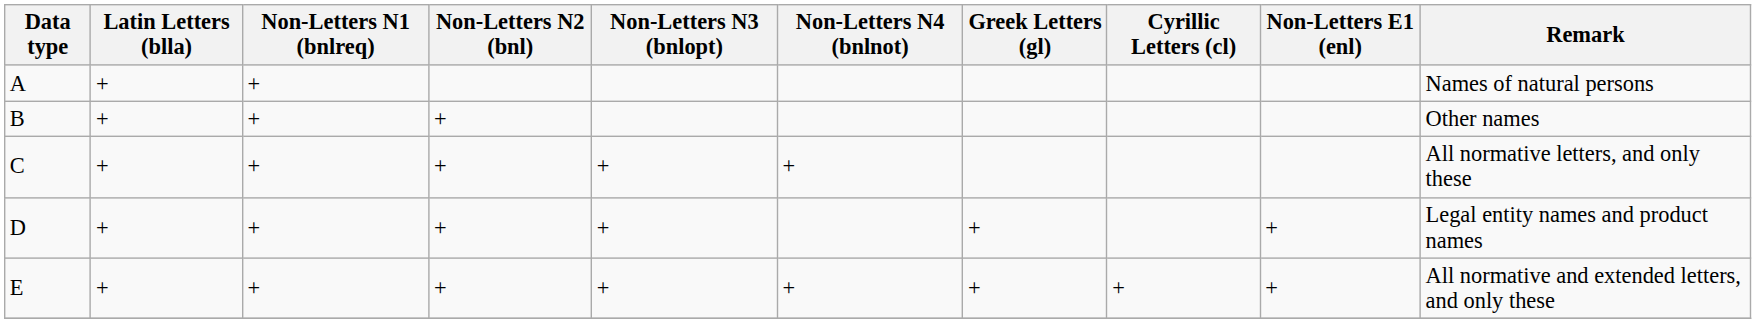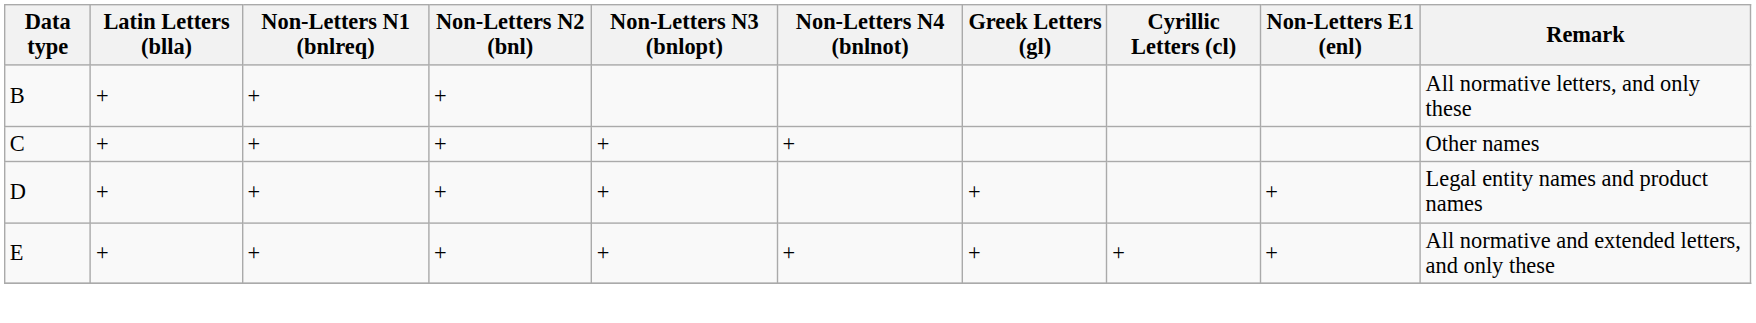- row: A | + | + | Names of natural persons
B | Remark: Other names -> All normative letters, and only these
C | Remark: All normative letters, and only these -> Other names
